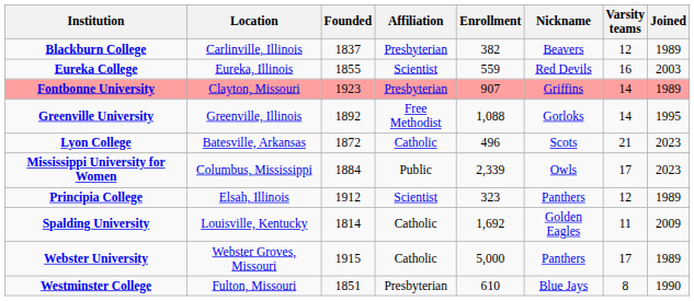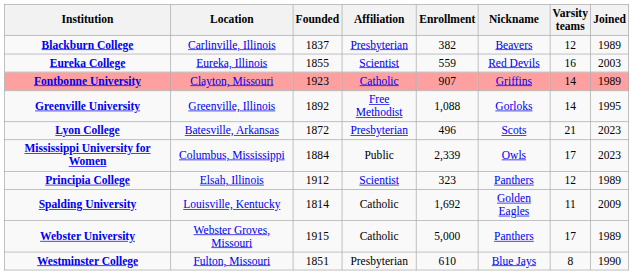Fontbonne University | Affiliation: Presbyterian -> Catholic
Lyon College | Affiliation: Catholic -> Presbyterian
